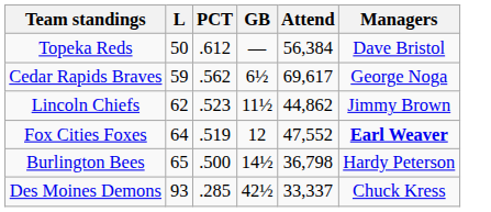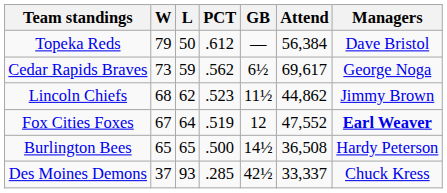+ column: W | 79 | 73 | 68 | 67 | 65 | 37
Burlington Bees | Attend: 36,798 -> 36,508
